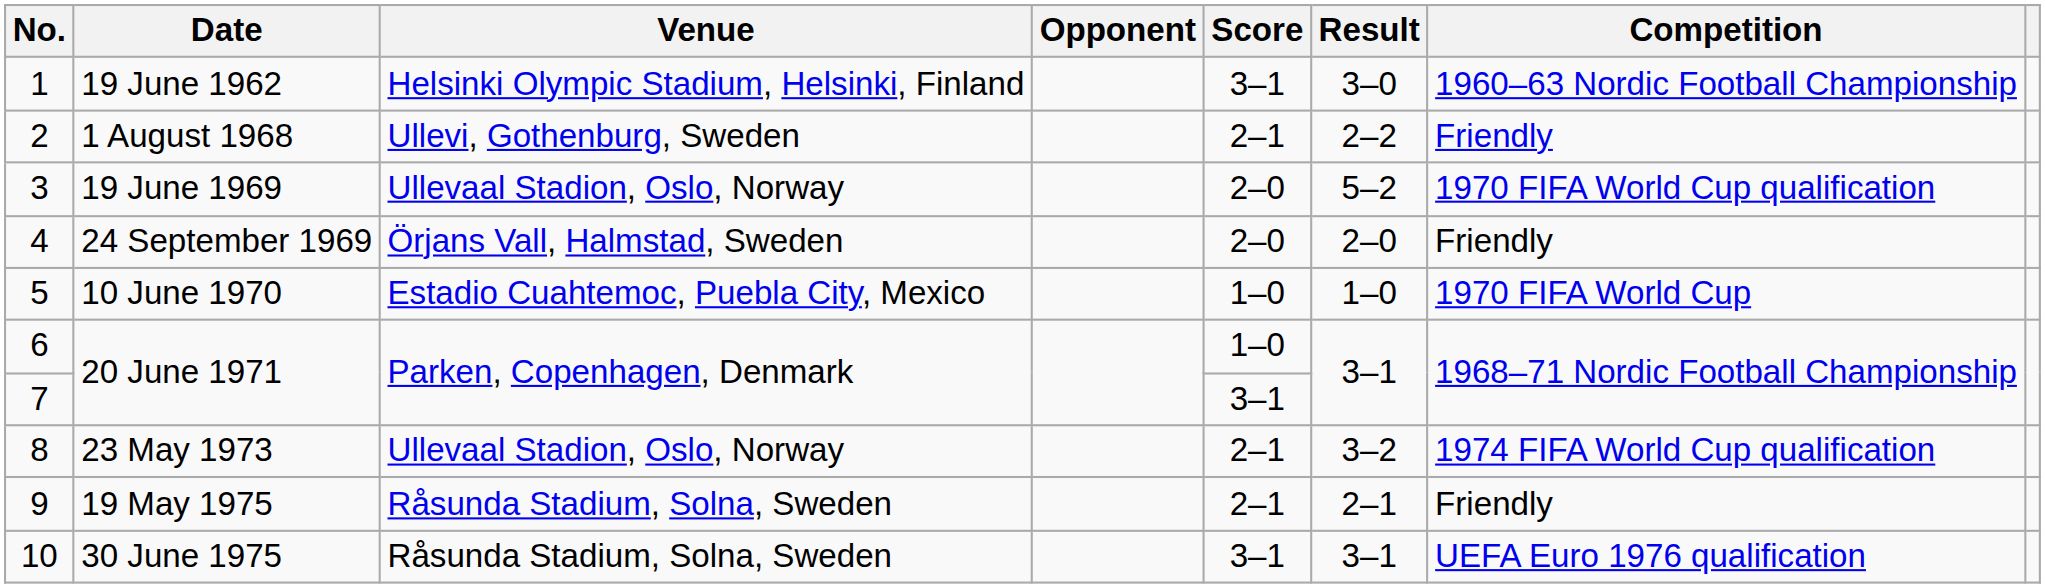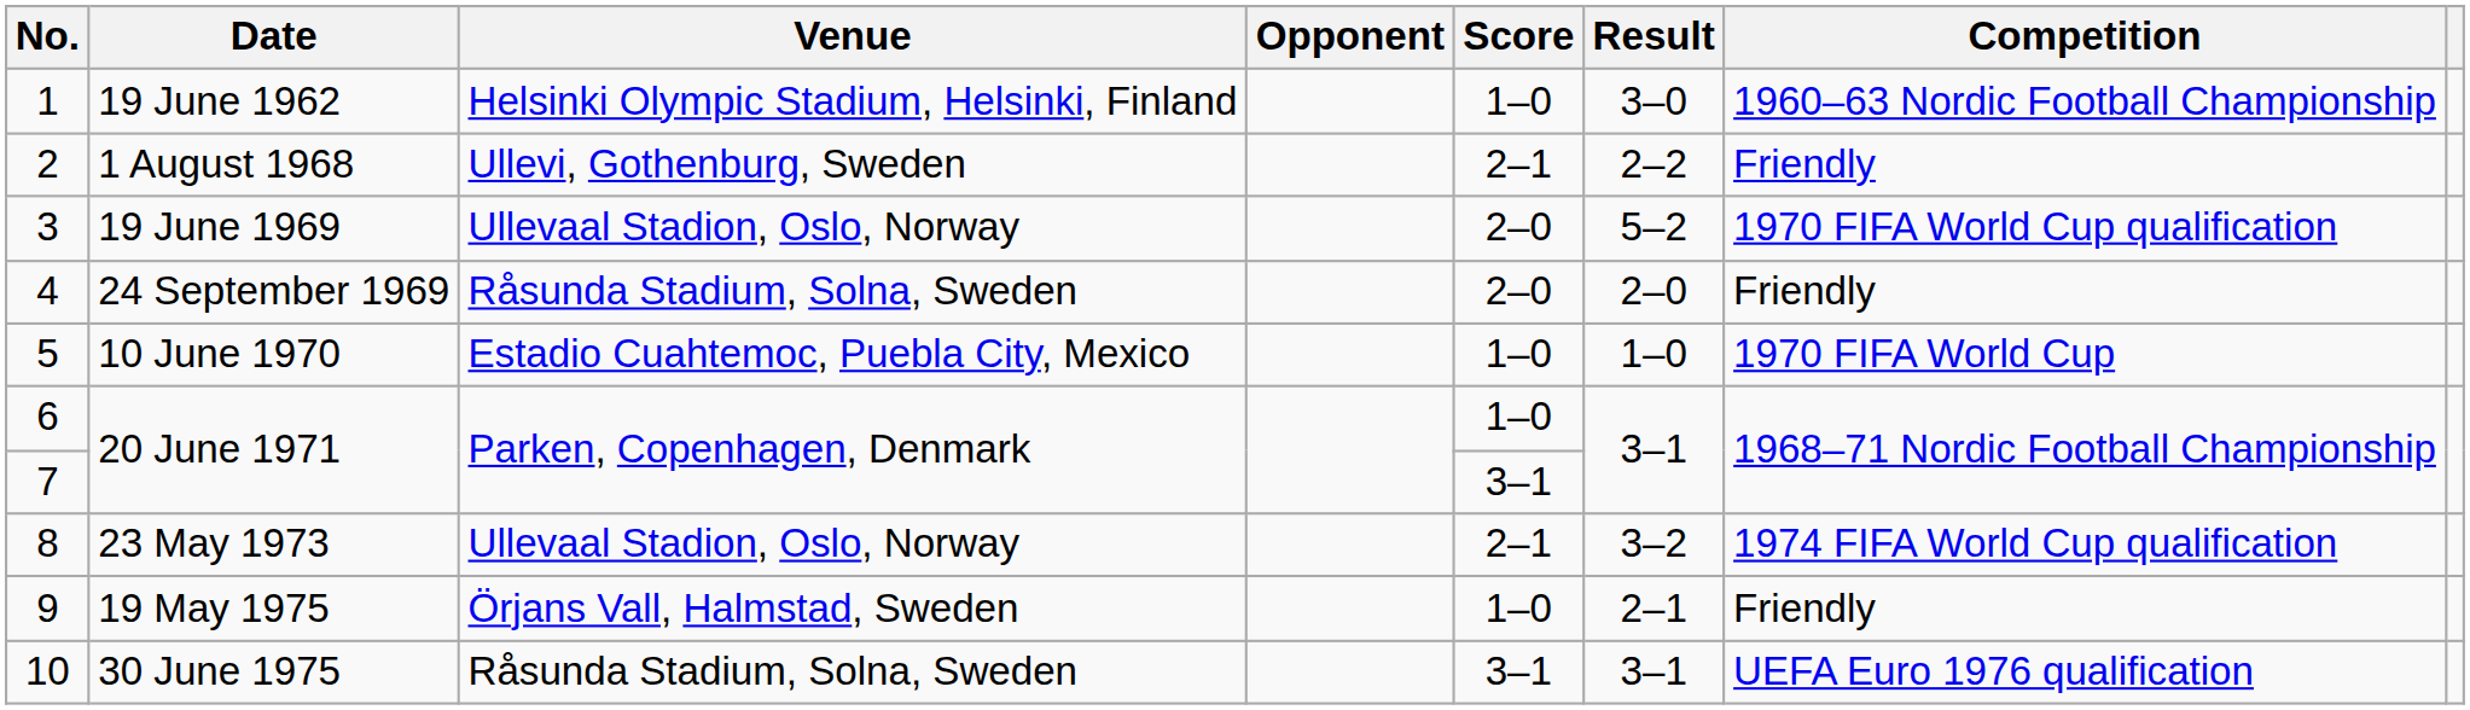19 June 1962 | Score: 3–1 -> 1–0
24 September 1969 | Venue: Örjans Vall, Halmstad, Sweden -> Råsunda Stadium, Solna, Sweden
19 May 1975 | Venue: Råsunda Stadium, Solna, Sweden -> Örjans Vall, Halmstad, Sweden
19 May 1975 | Score: 2–1 -> 1–0
